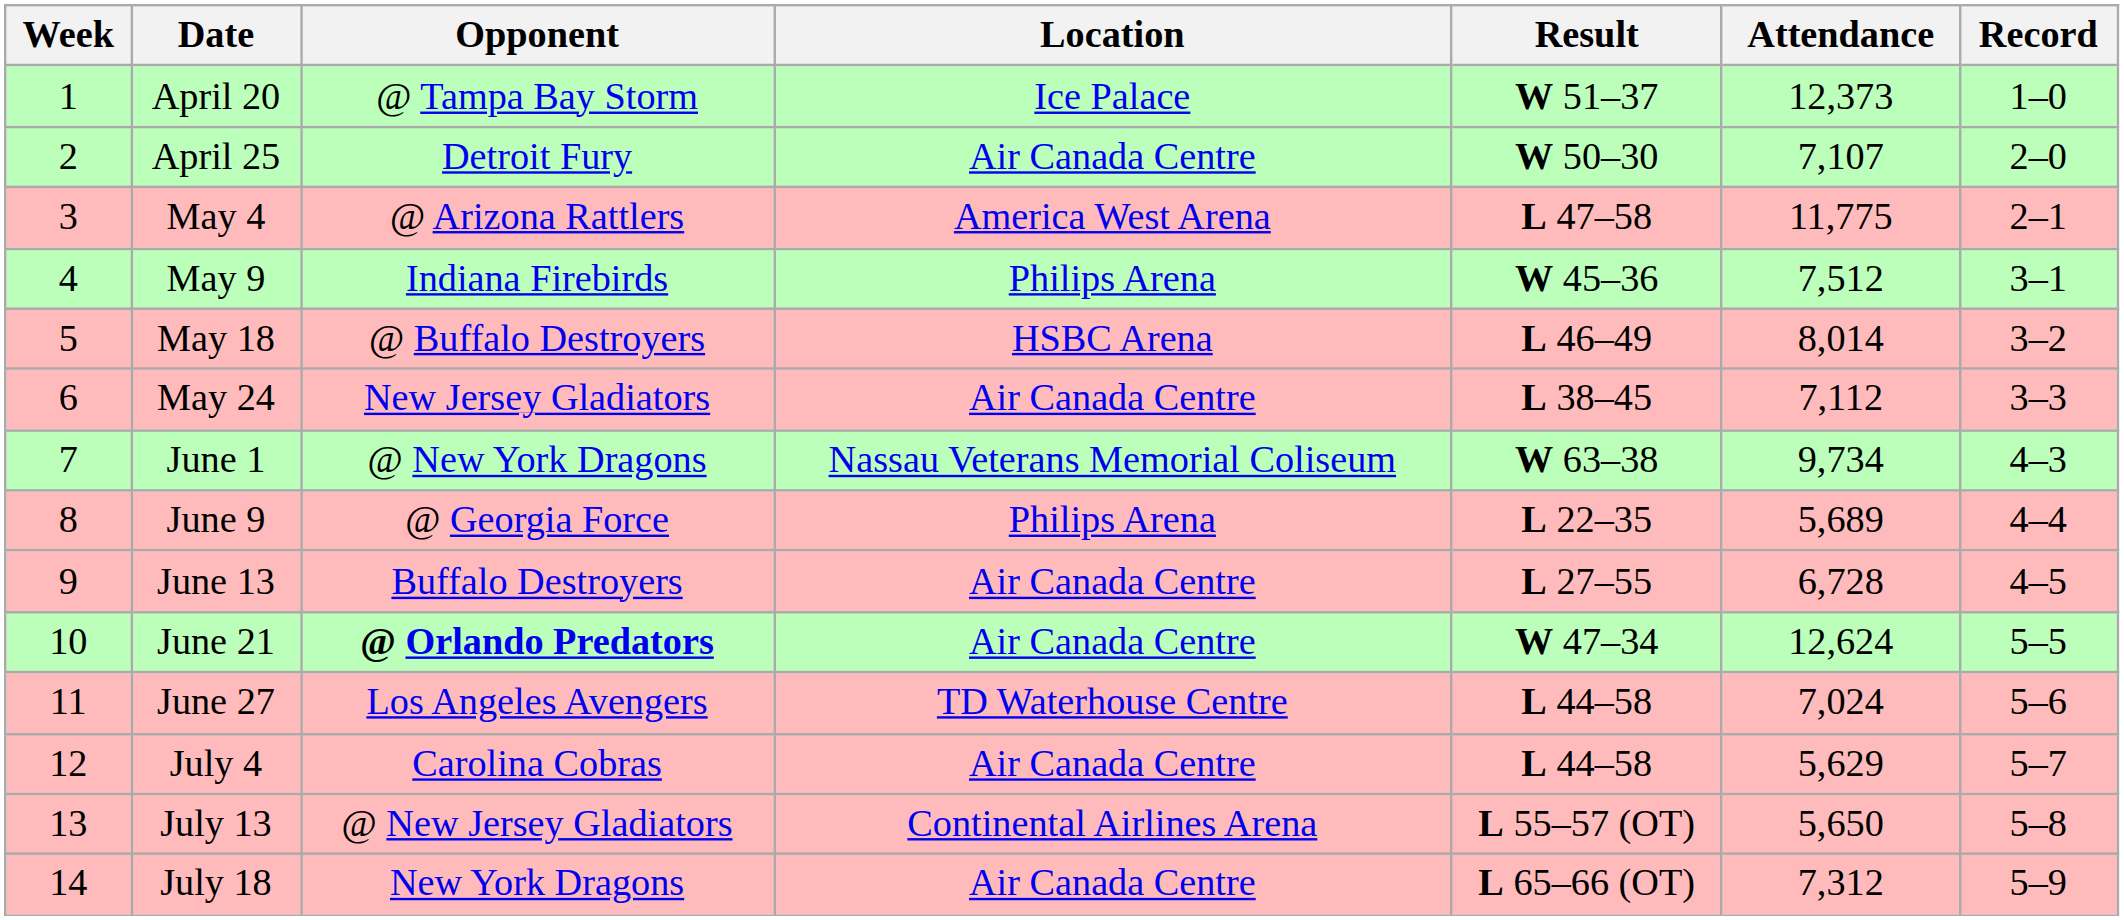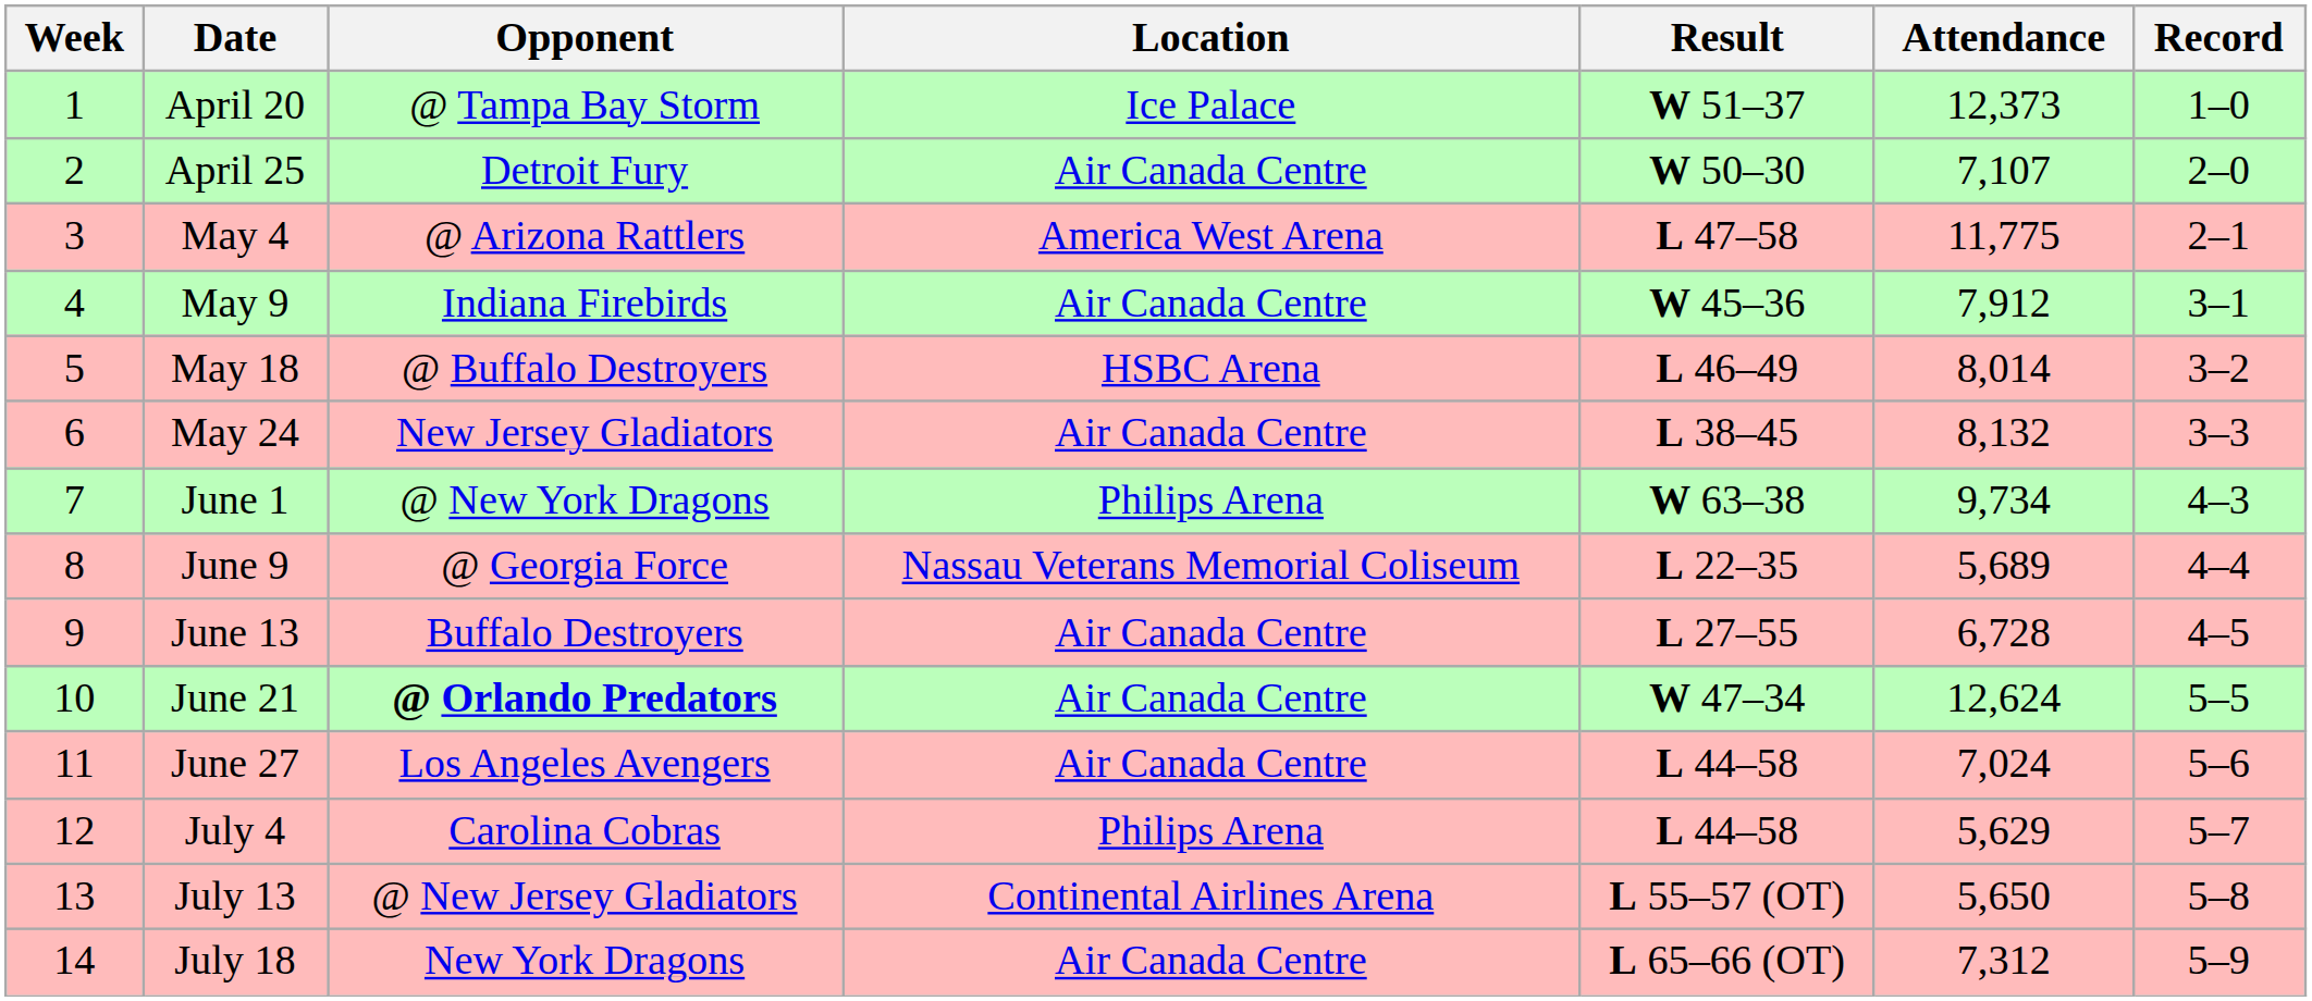May 9 | Location: Philips Arena -> Air Canada Centre
May 9 | Attendance: 7,512 -> 7,912
May 24 | Attendance: 7,112 -> 8,132
June 1 | Location: Nassau Veterans Memorial Coliseum -> Philips Arena
June 9 | Location: Philips Arena -> Nassau Veterans Memorial Coliseum
June 27 | Location: TD Waterhouse Centre -> Air Canada Centre
July 4 | Location: Air Canada Centre -> Philips Arena
